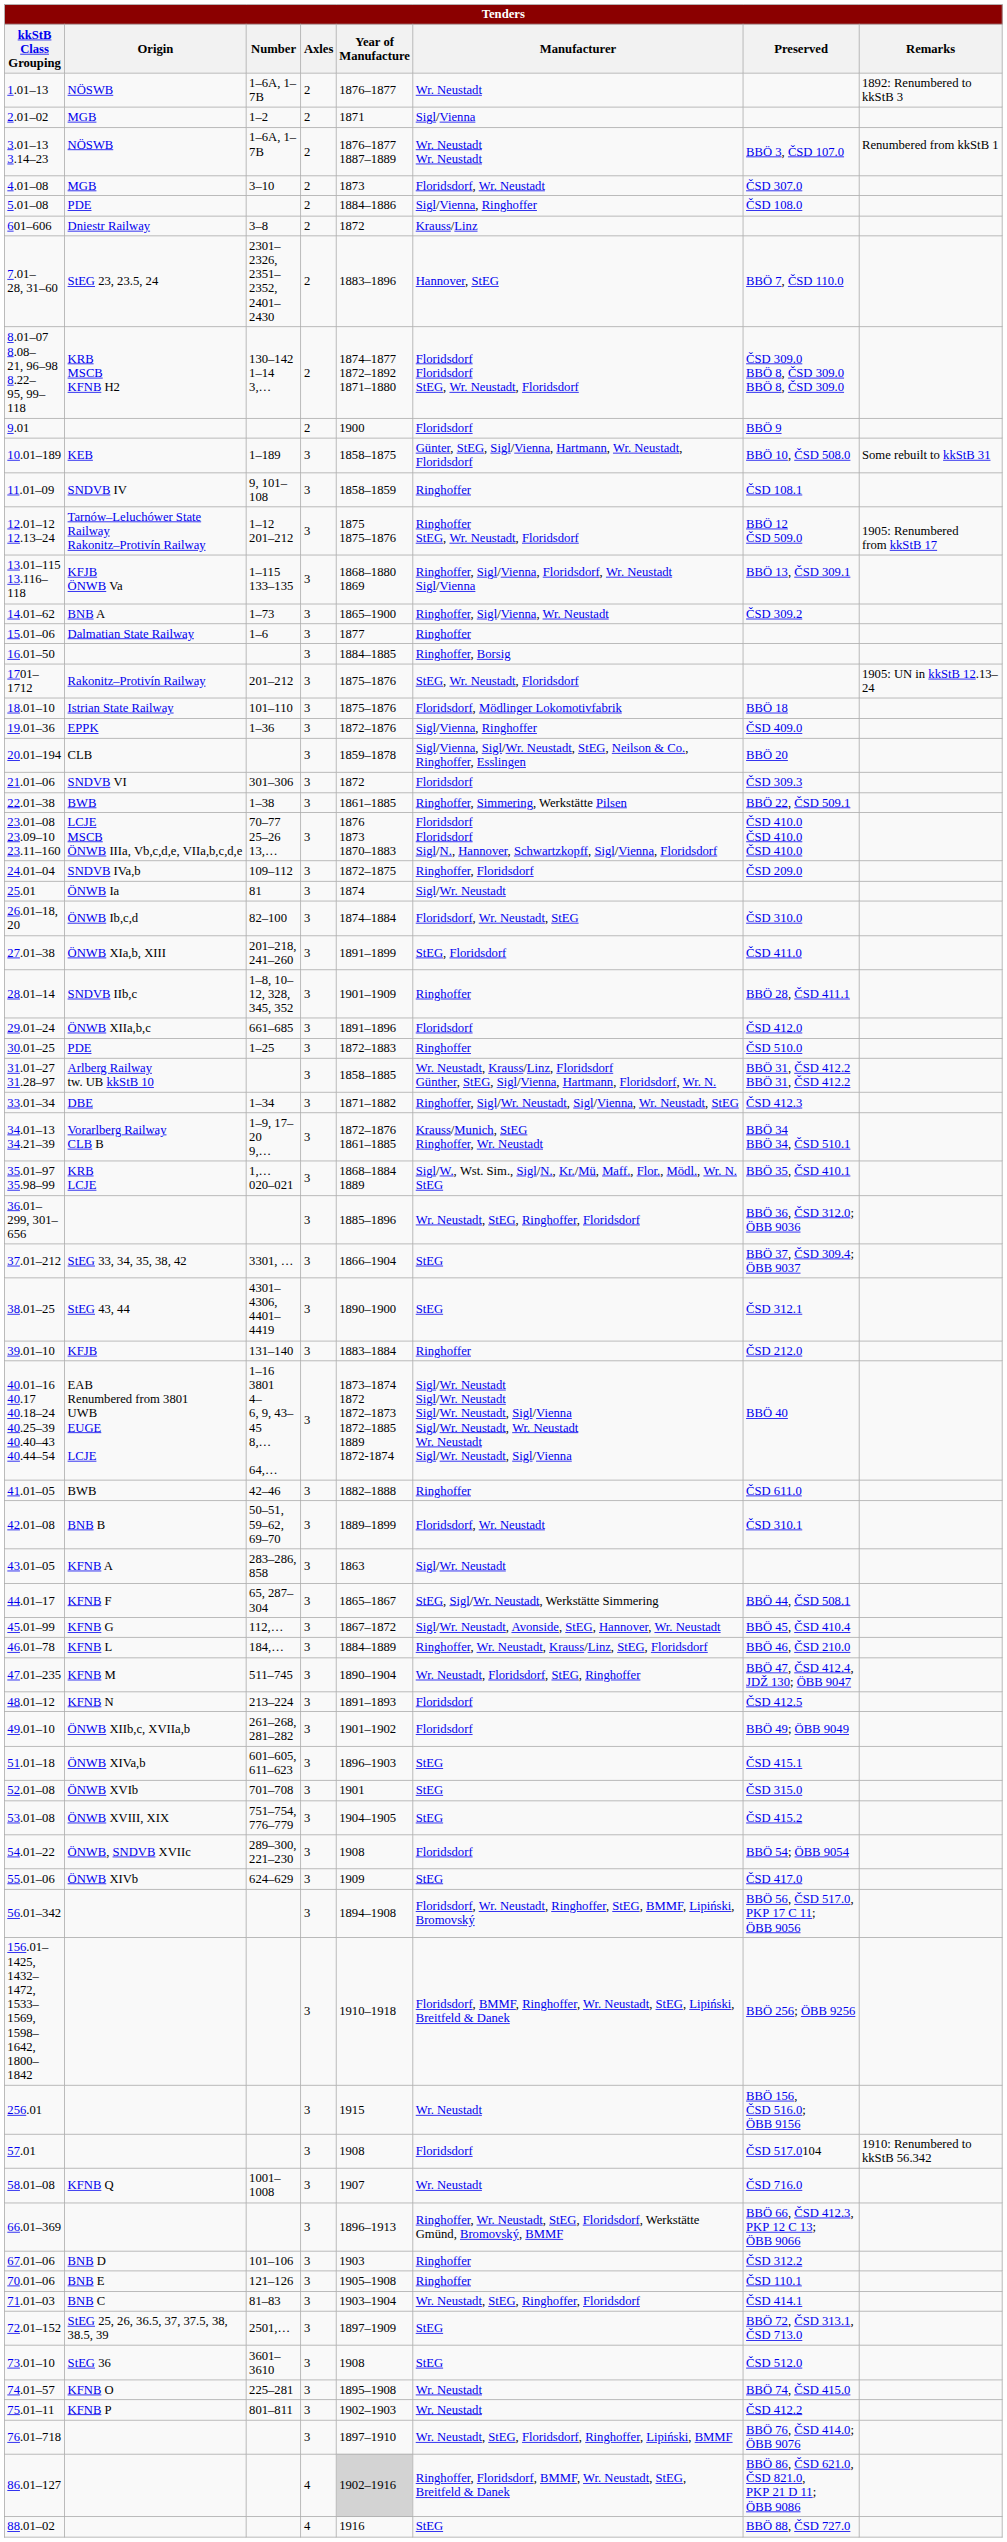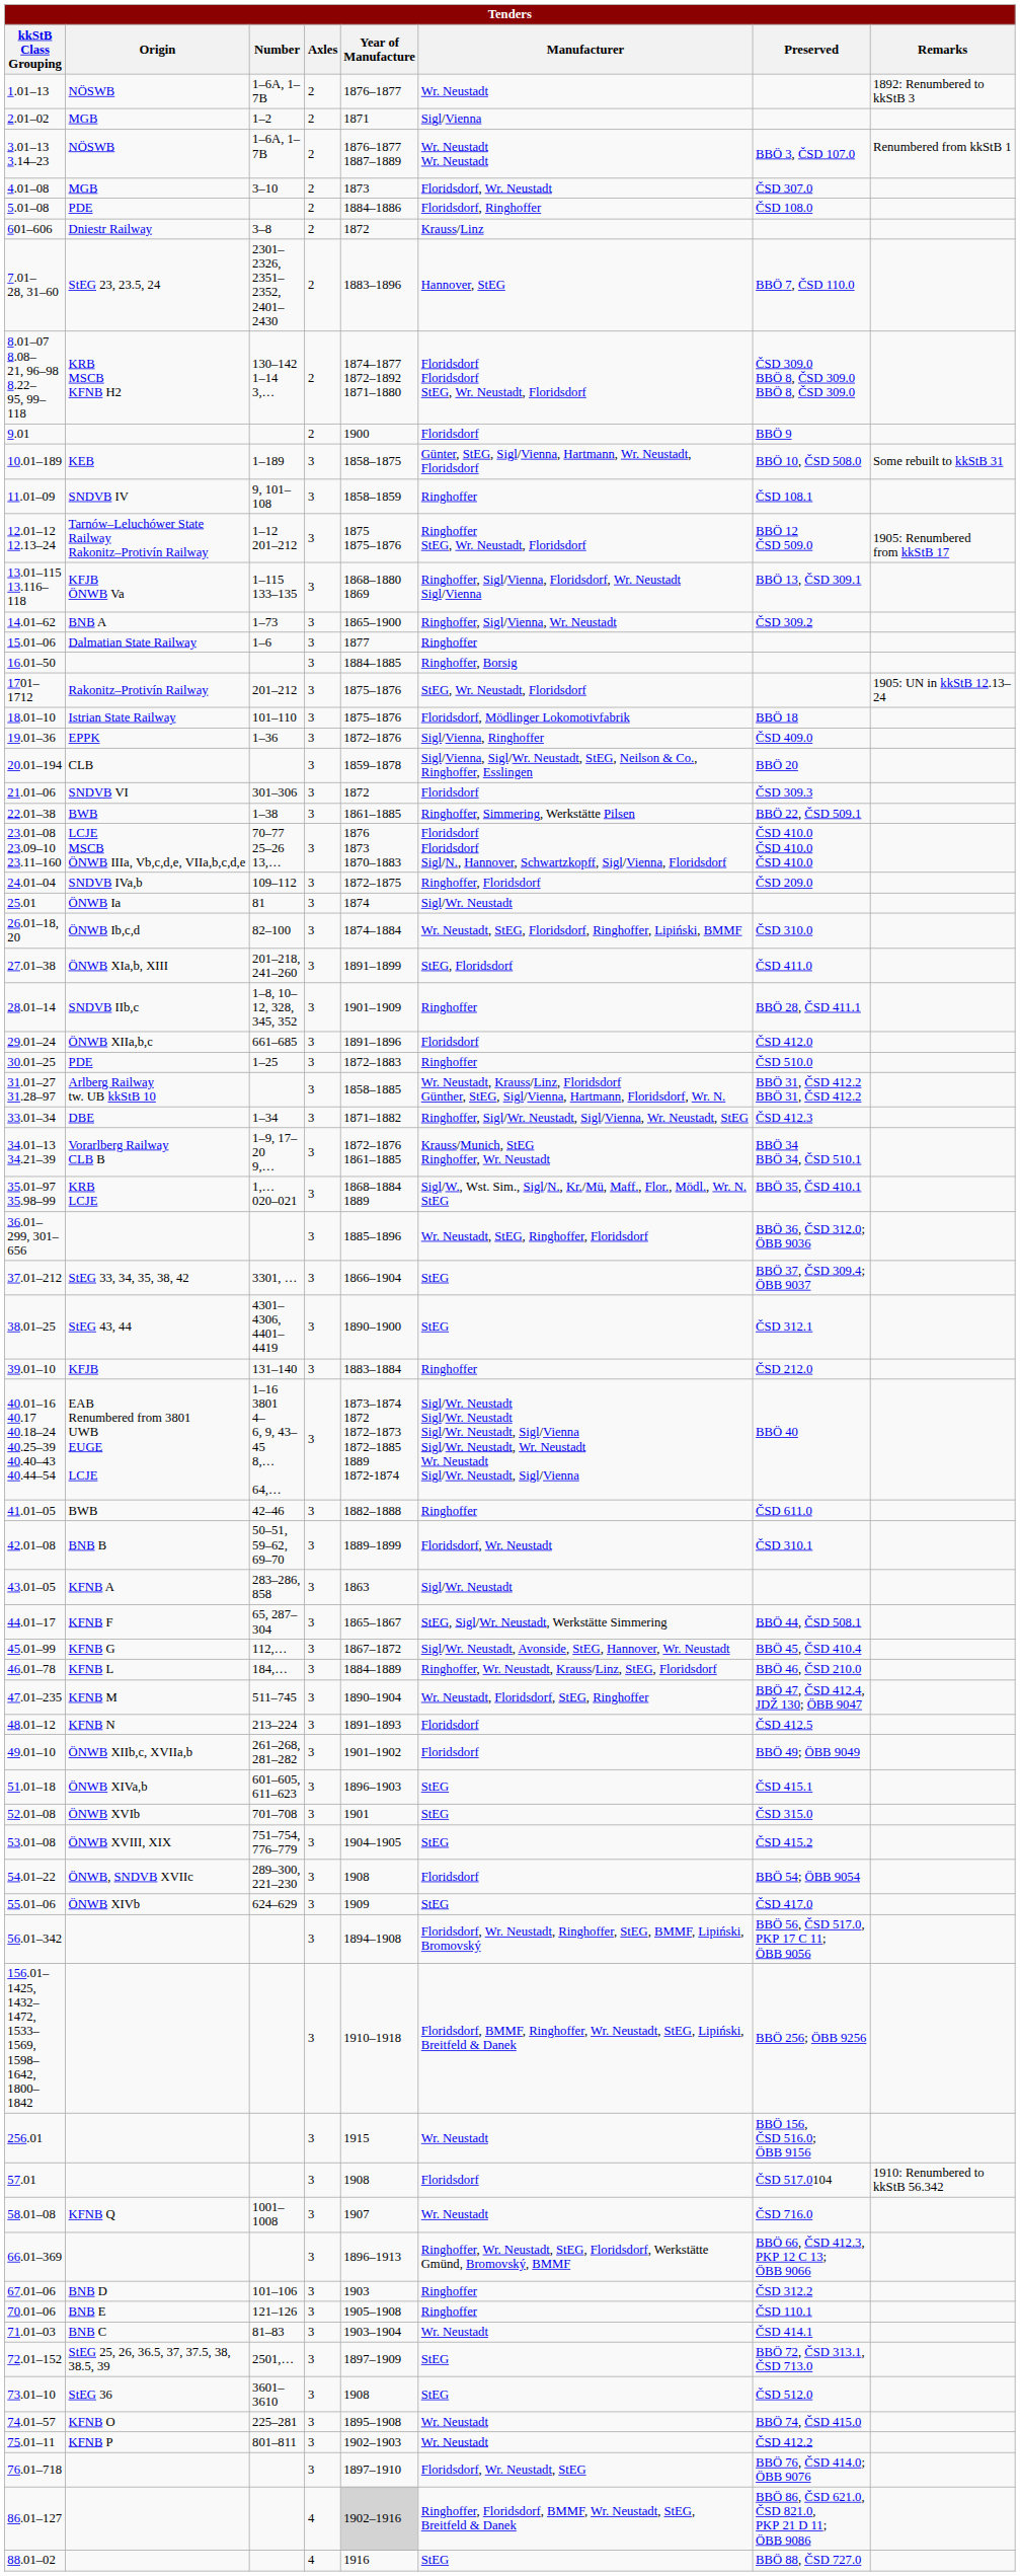5.01–08 | Manufacturer: Sigl/Vienna, Ringhoffer -> Floridsdorf, Ringhoffer
26.01–18, 20 | Manufacturer: Floridsdorf, Wr. Neustadt, StEG -> Wr. Neustadt, StEG, Floridsdorf, Ringhoffer, Lipiński, BMMF
71.01–03 | Manufacturer: Wr. Neustadt, StEG, Ringhoffer, Floridsdorf -> Wr. Neustadt
76.01–718 | Manufacturer: Wr. Neustadt, StEG, Floridsdorf, Ringhoffer, Lipiński, BMMF -> Floridsdorf, Wr. Neustadt, StEG
